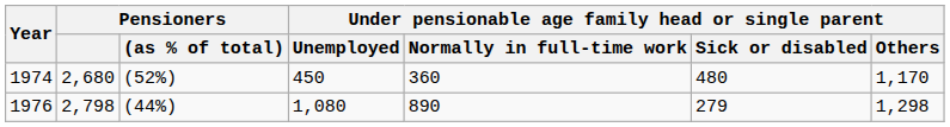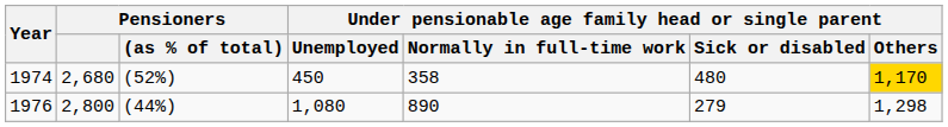1974 | column 5: 360 -> 358
1974 | Under pensionable age family head or single parent / Others: no background -> gold background
1976 | Pensioners: 2,798 -> 2,800
